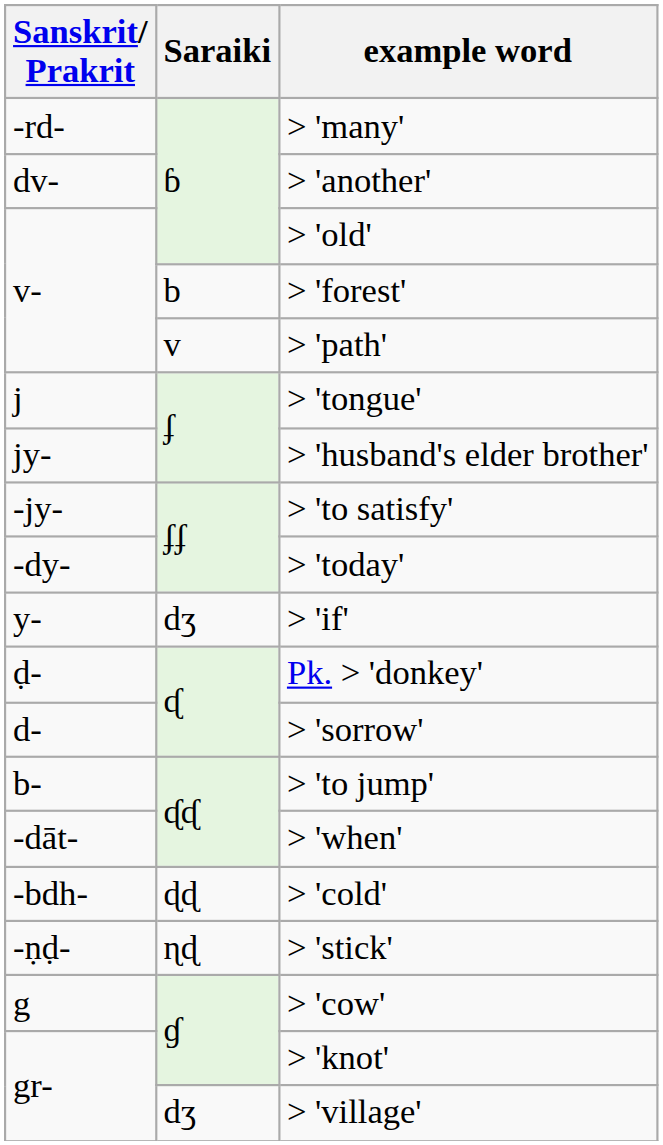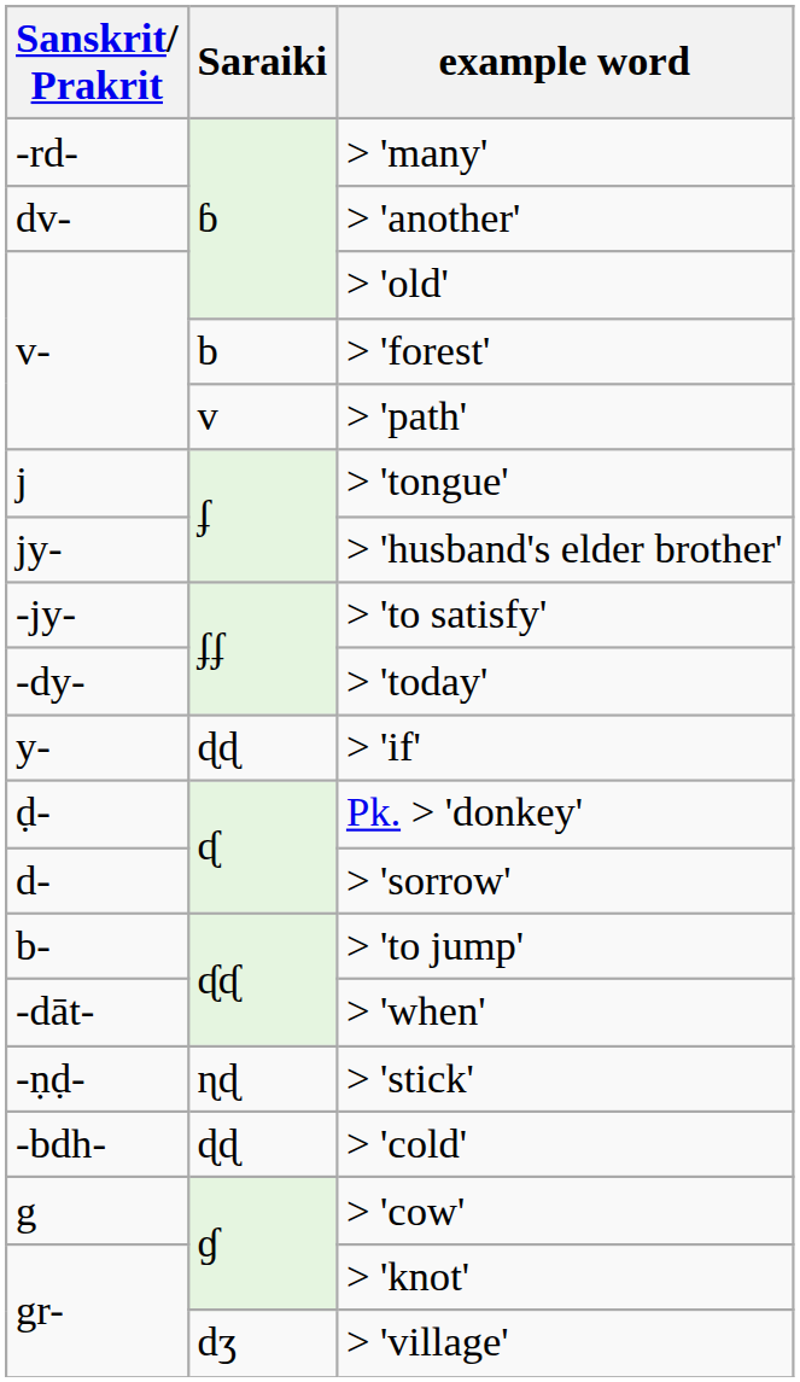> 'if' | Saraiki: dʒ -> ɖɖ
rows swapped: > 'cold' <-> > 'stick'
